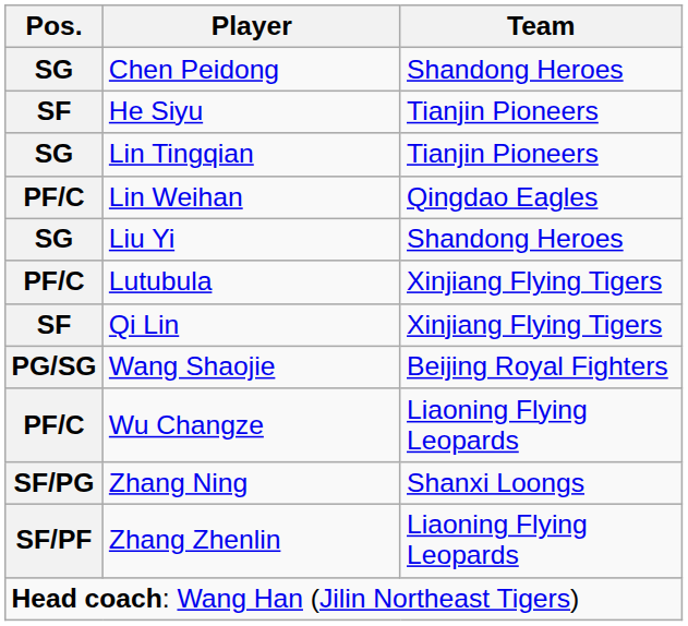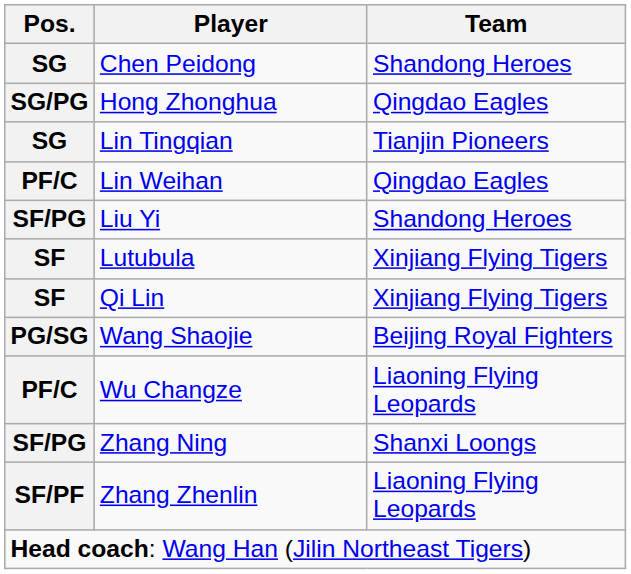- row: SF | He Siyu | Tianjin Pioneers
+ row: SG/PG | Hong Zhonghua | Qingdao Eagles
Liu Yi | Pos.: SG -> SF/PG
Lutubula | Pos.: PF/C -> SF
